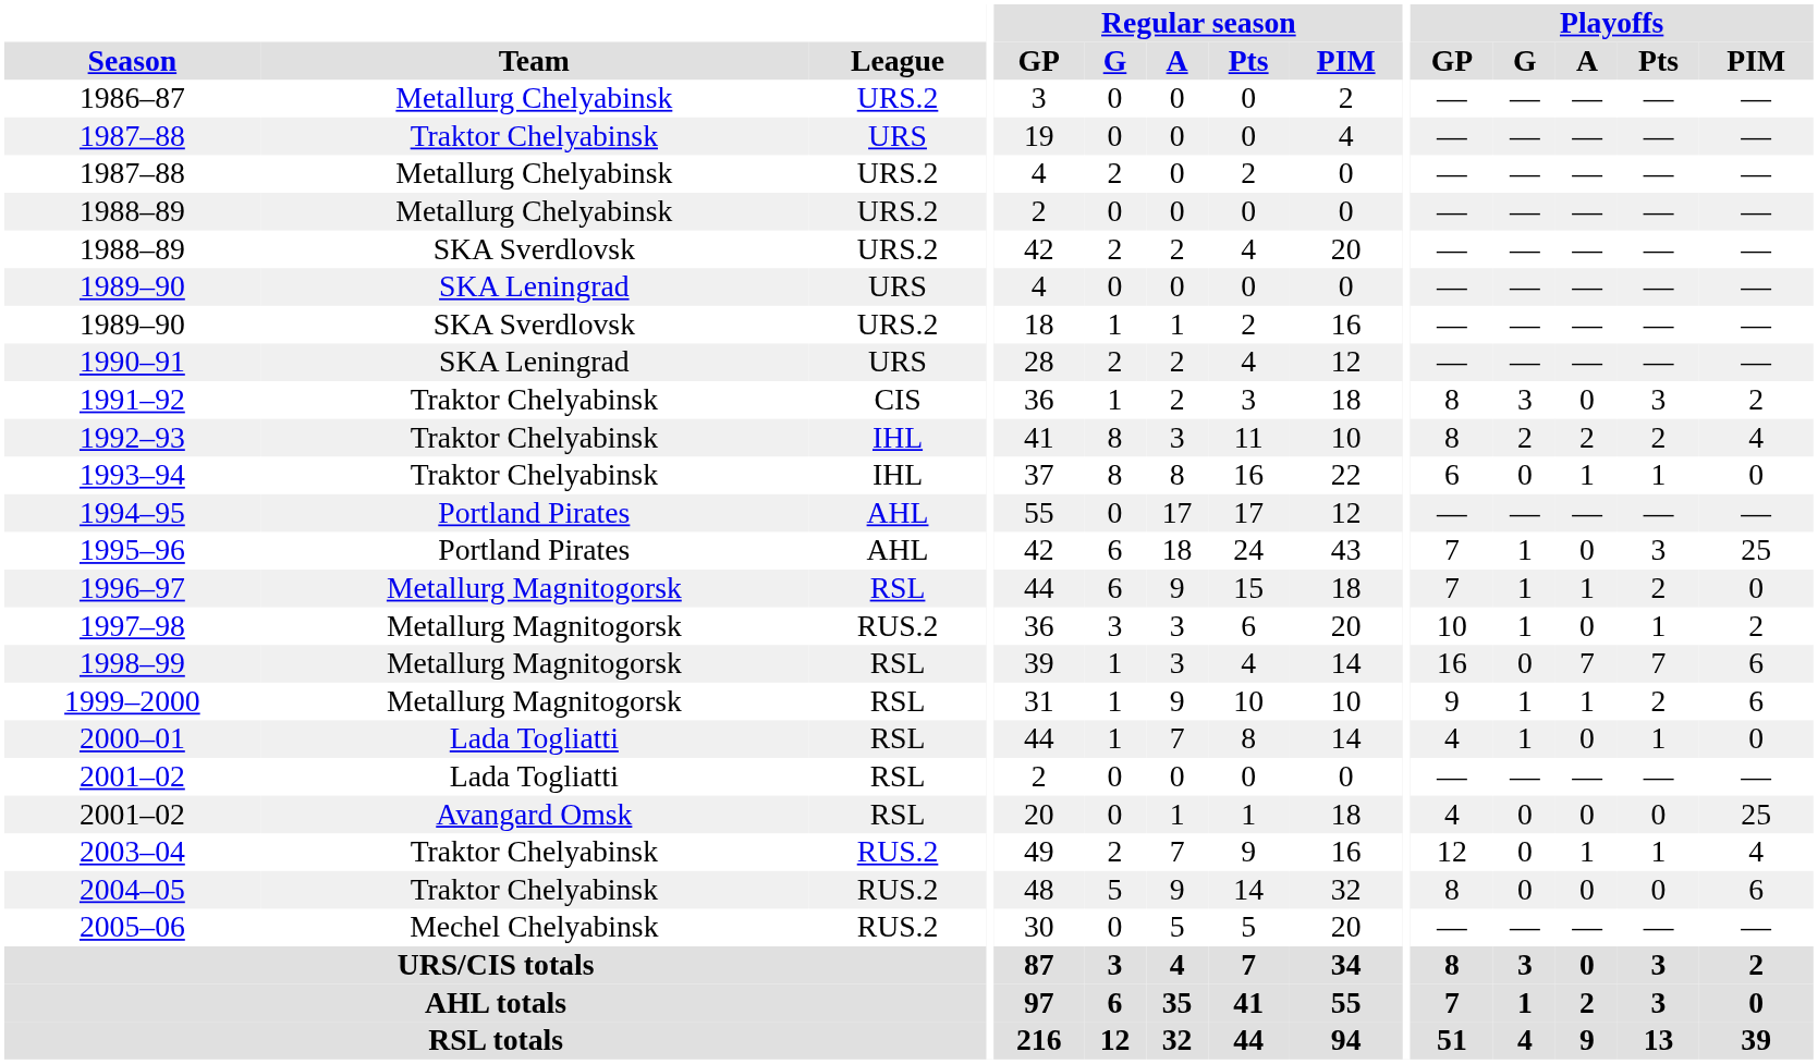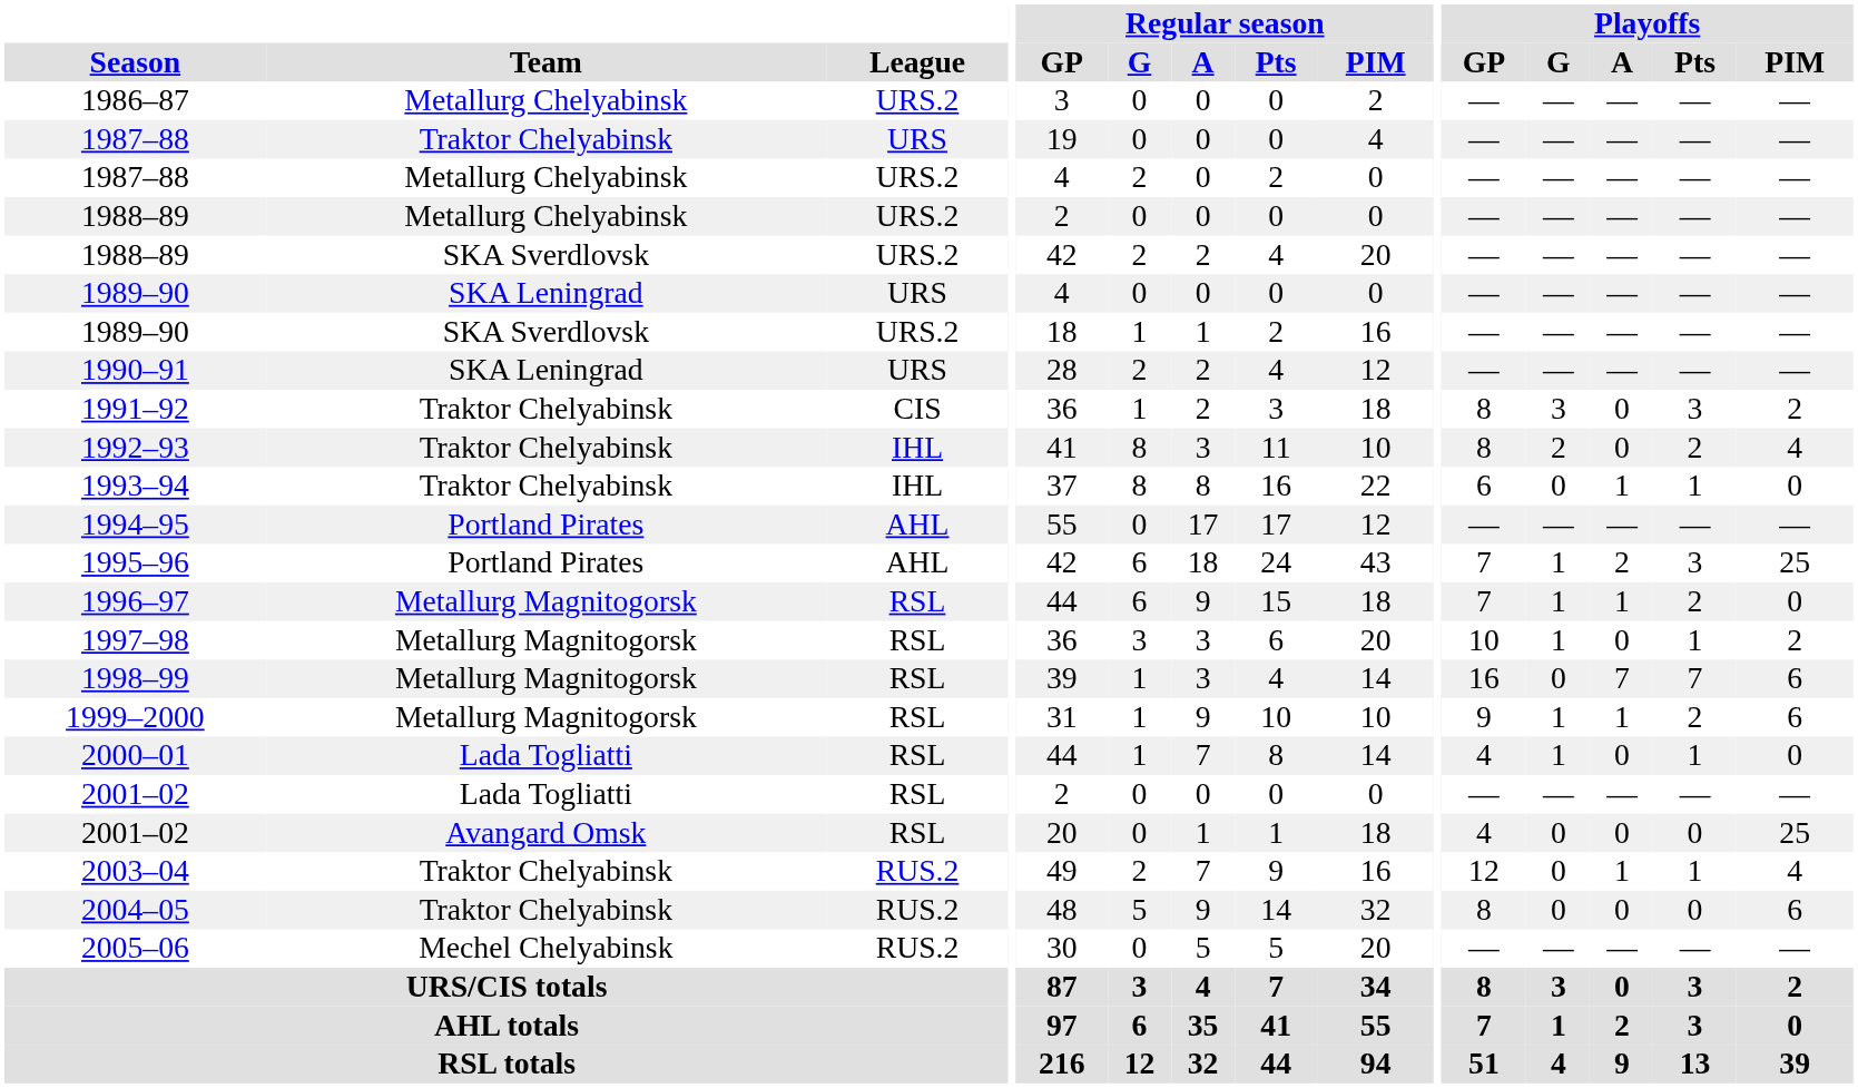1992–93 | Playoffs / A: 2 -> 0
1995–96 | Playoffs / A: 0 -> 2
1997–98 | League: RUS.2 -> RSL
